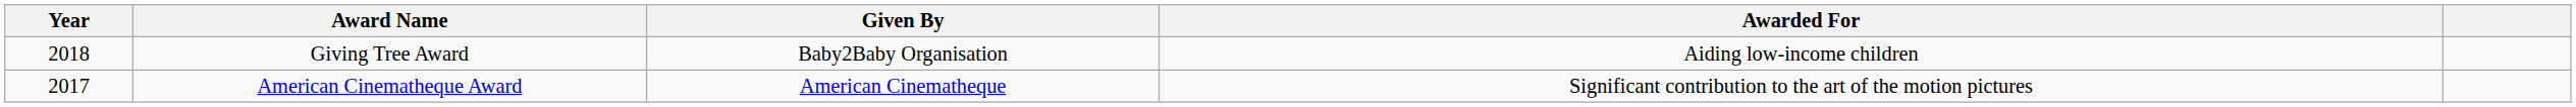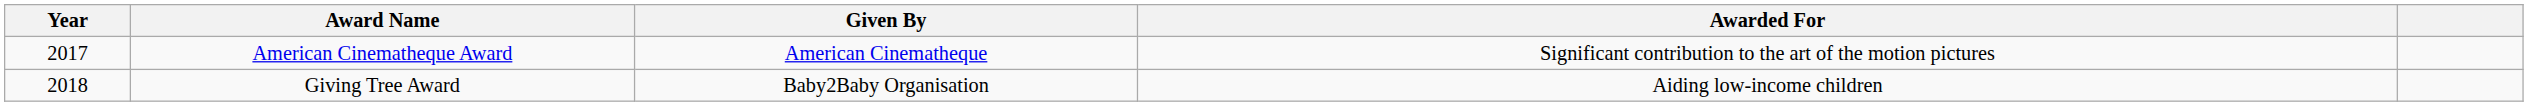rows swapped: American Cinematheque Award <-> Giving Tree Award
